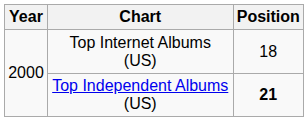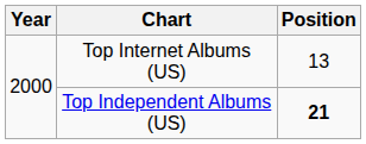Top Internet Albums (US) | Position: 18 -> 13
